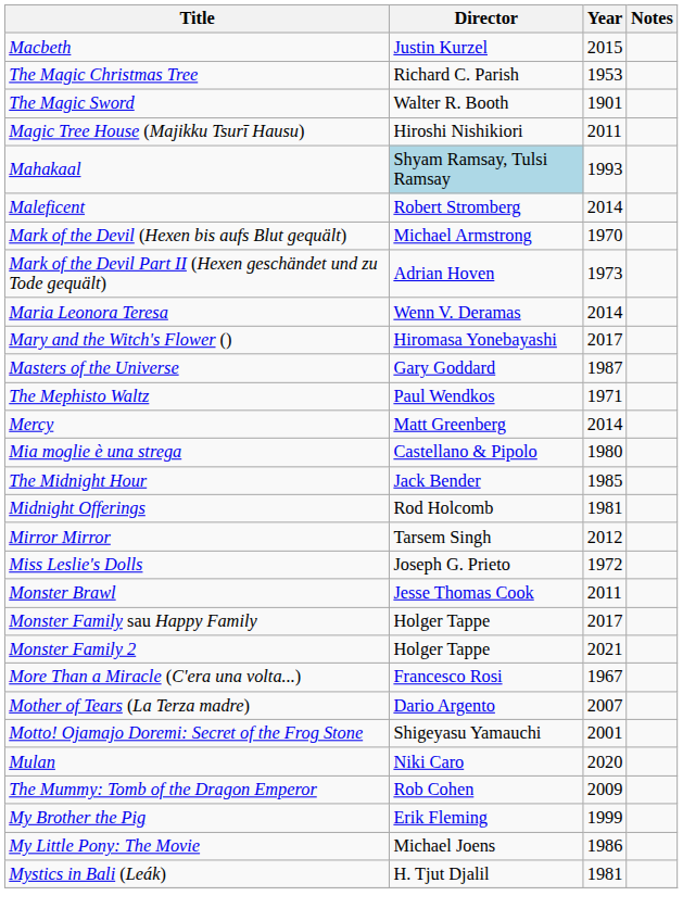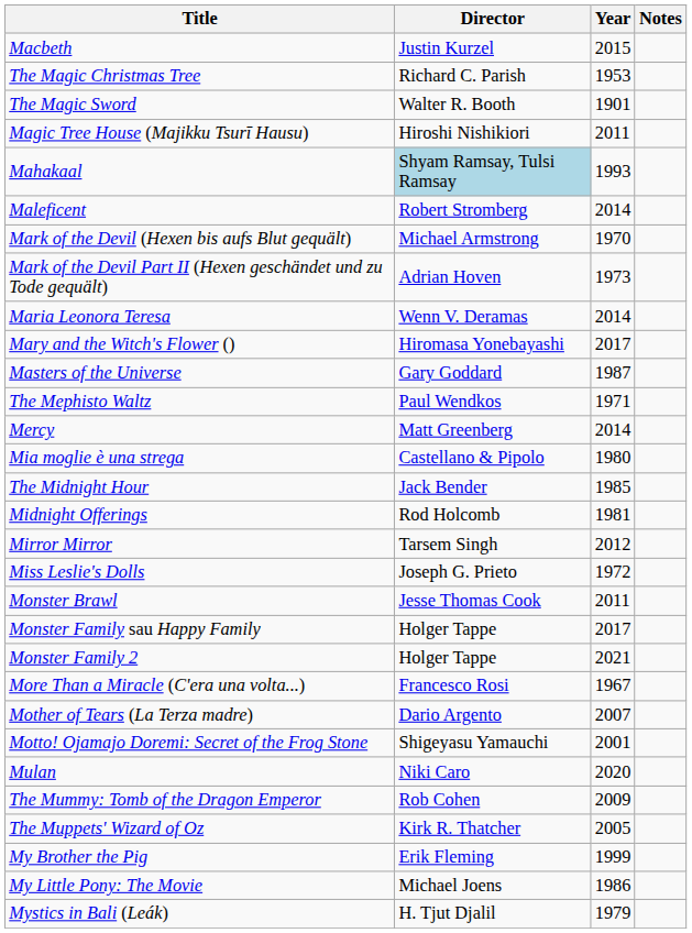+ row: The Muppets' Wizard of Oz | Kirk R. Thatcher | 2005
Mystics in Bali (Leák) | Year: 1981 -> 1979
